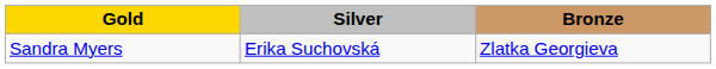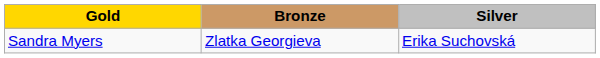columns swapped: Silver <-> Bronze
